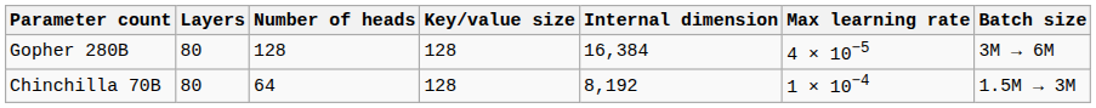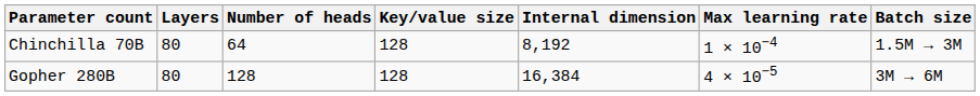rows swapped: Gopher 280B <-> Chinchilla 70B
